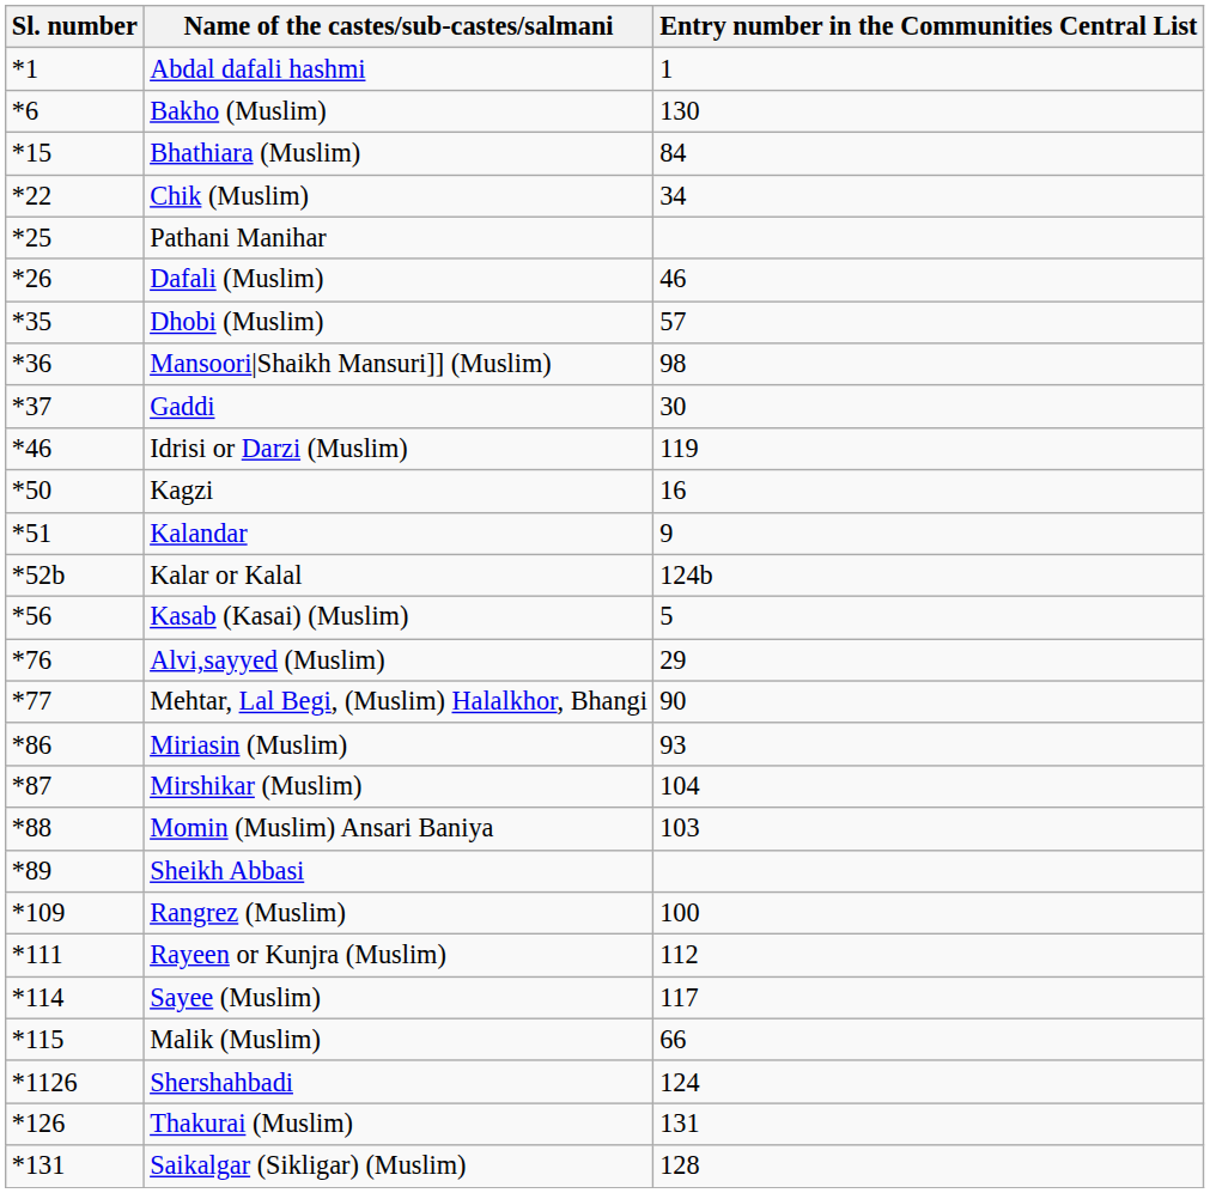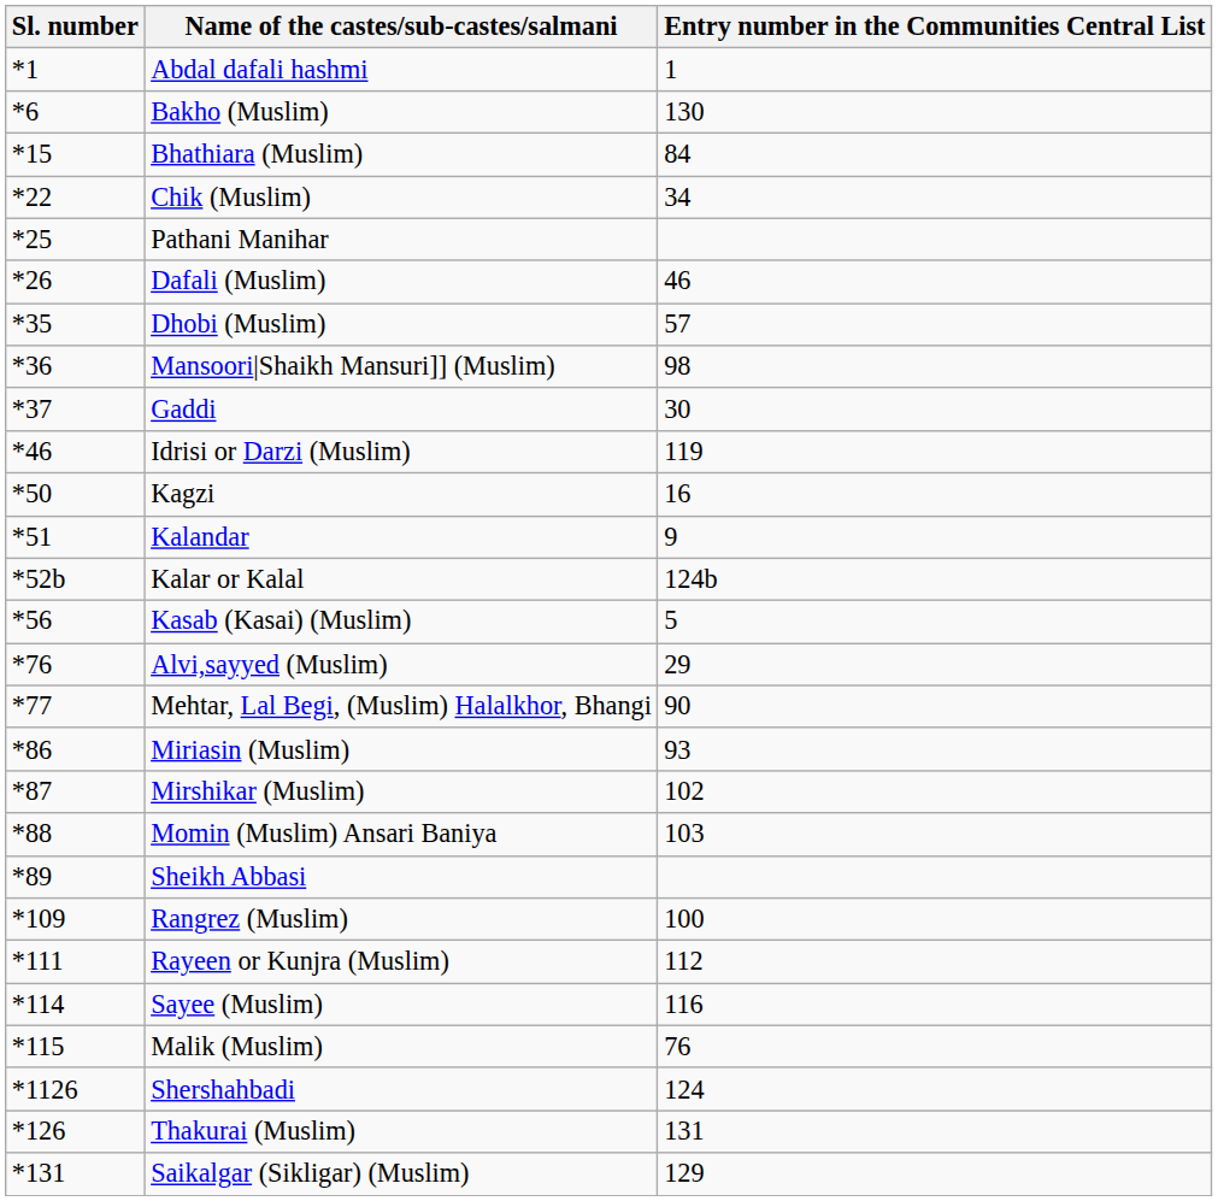Mirshikar (Muslim) | Entry number in the Communities Central List: 104 -> 102
Sayee (Muslim) | Entry number in the Communities Central List: 117 -> 116
Malik (Muslim) | Entry number in the Communities Central List: 66 -> 76
Saikalgar (Sikligar) (Muslim) | Entry number in the Communities Central List: 128 -> 129
